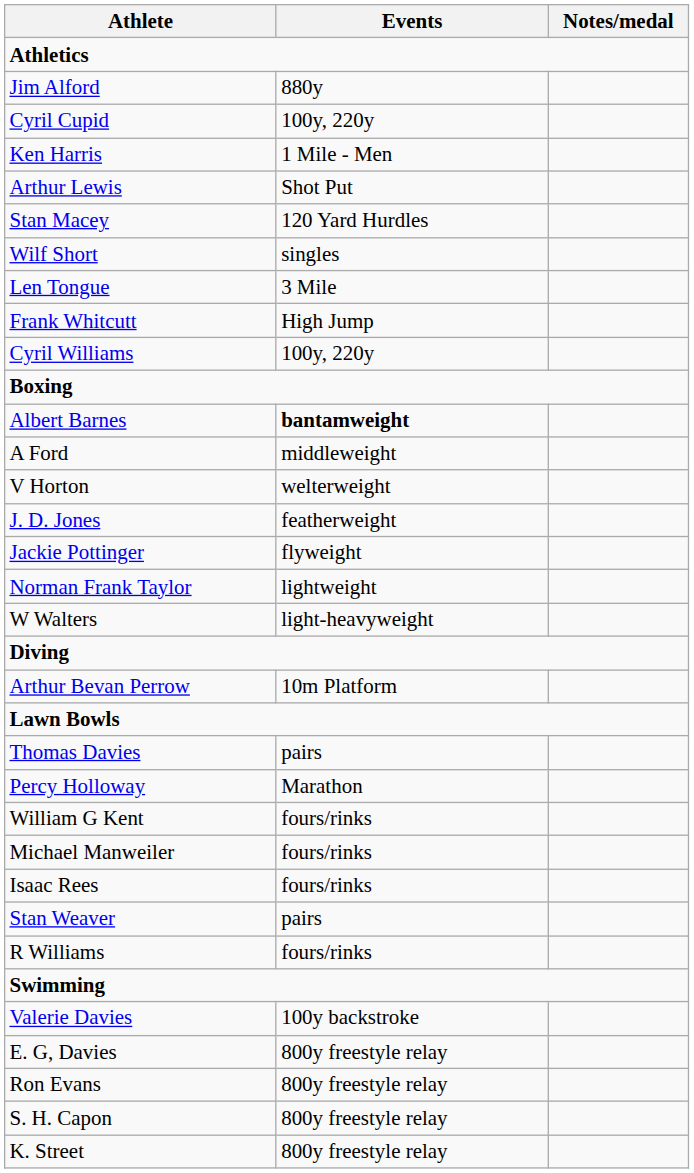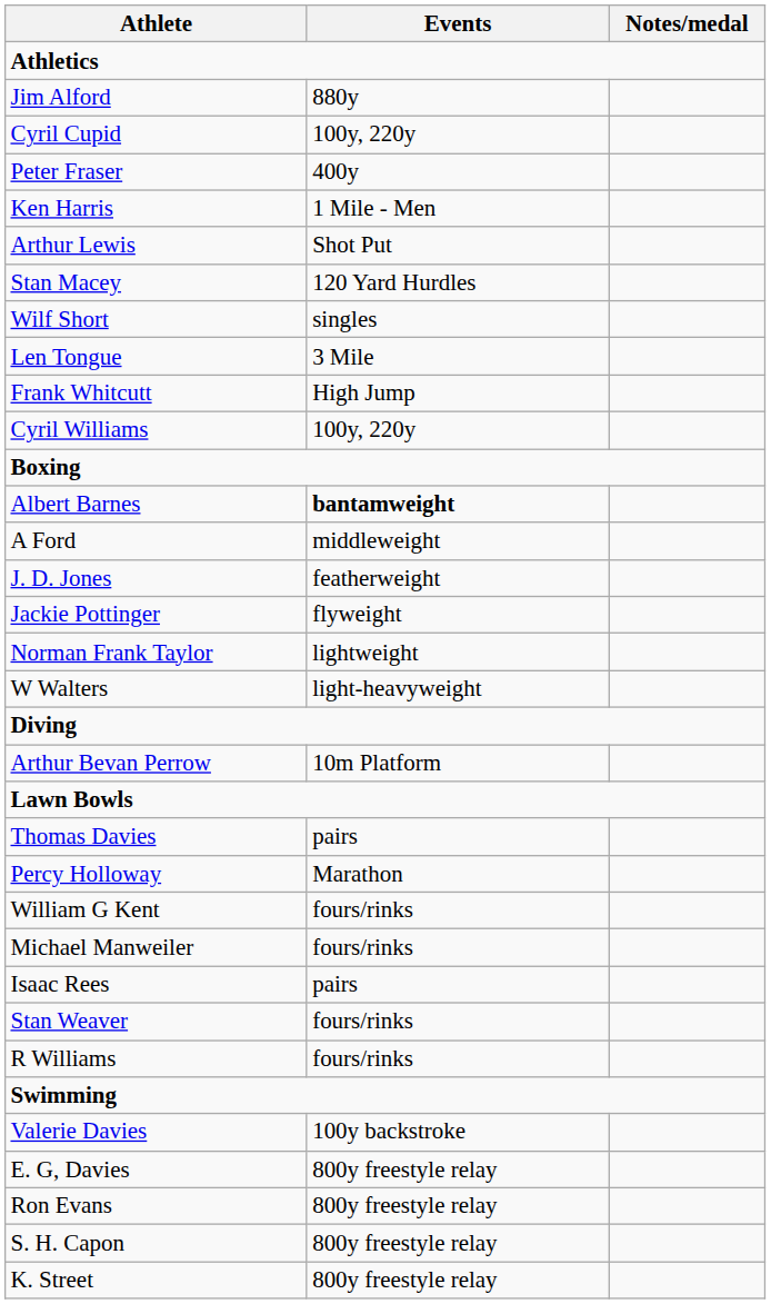+ row: Peter Fraser | 400y
- row: V Horton | welterweight
Isaac Rees | Events: fours/rinks -> pairs
Stan Weaver | Events: pairs -> fours/rinks
